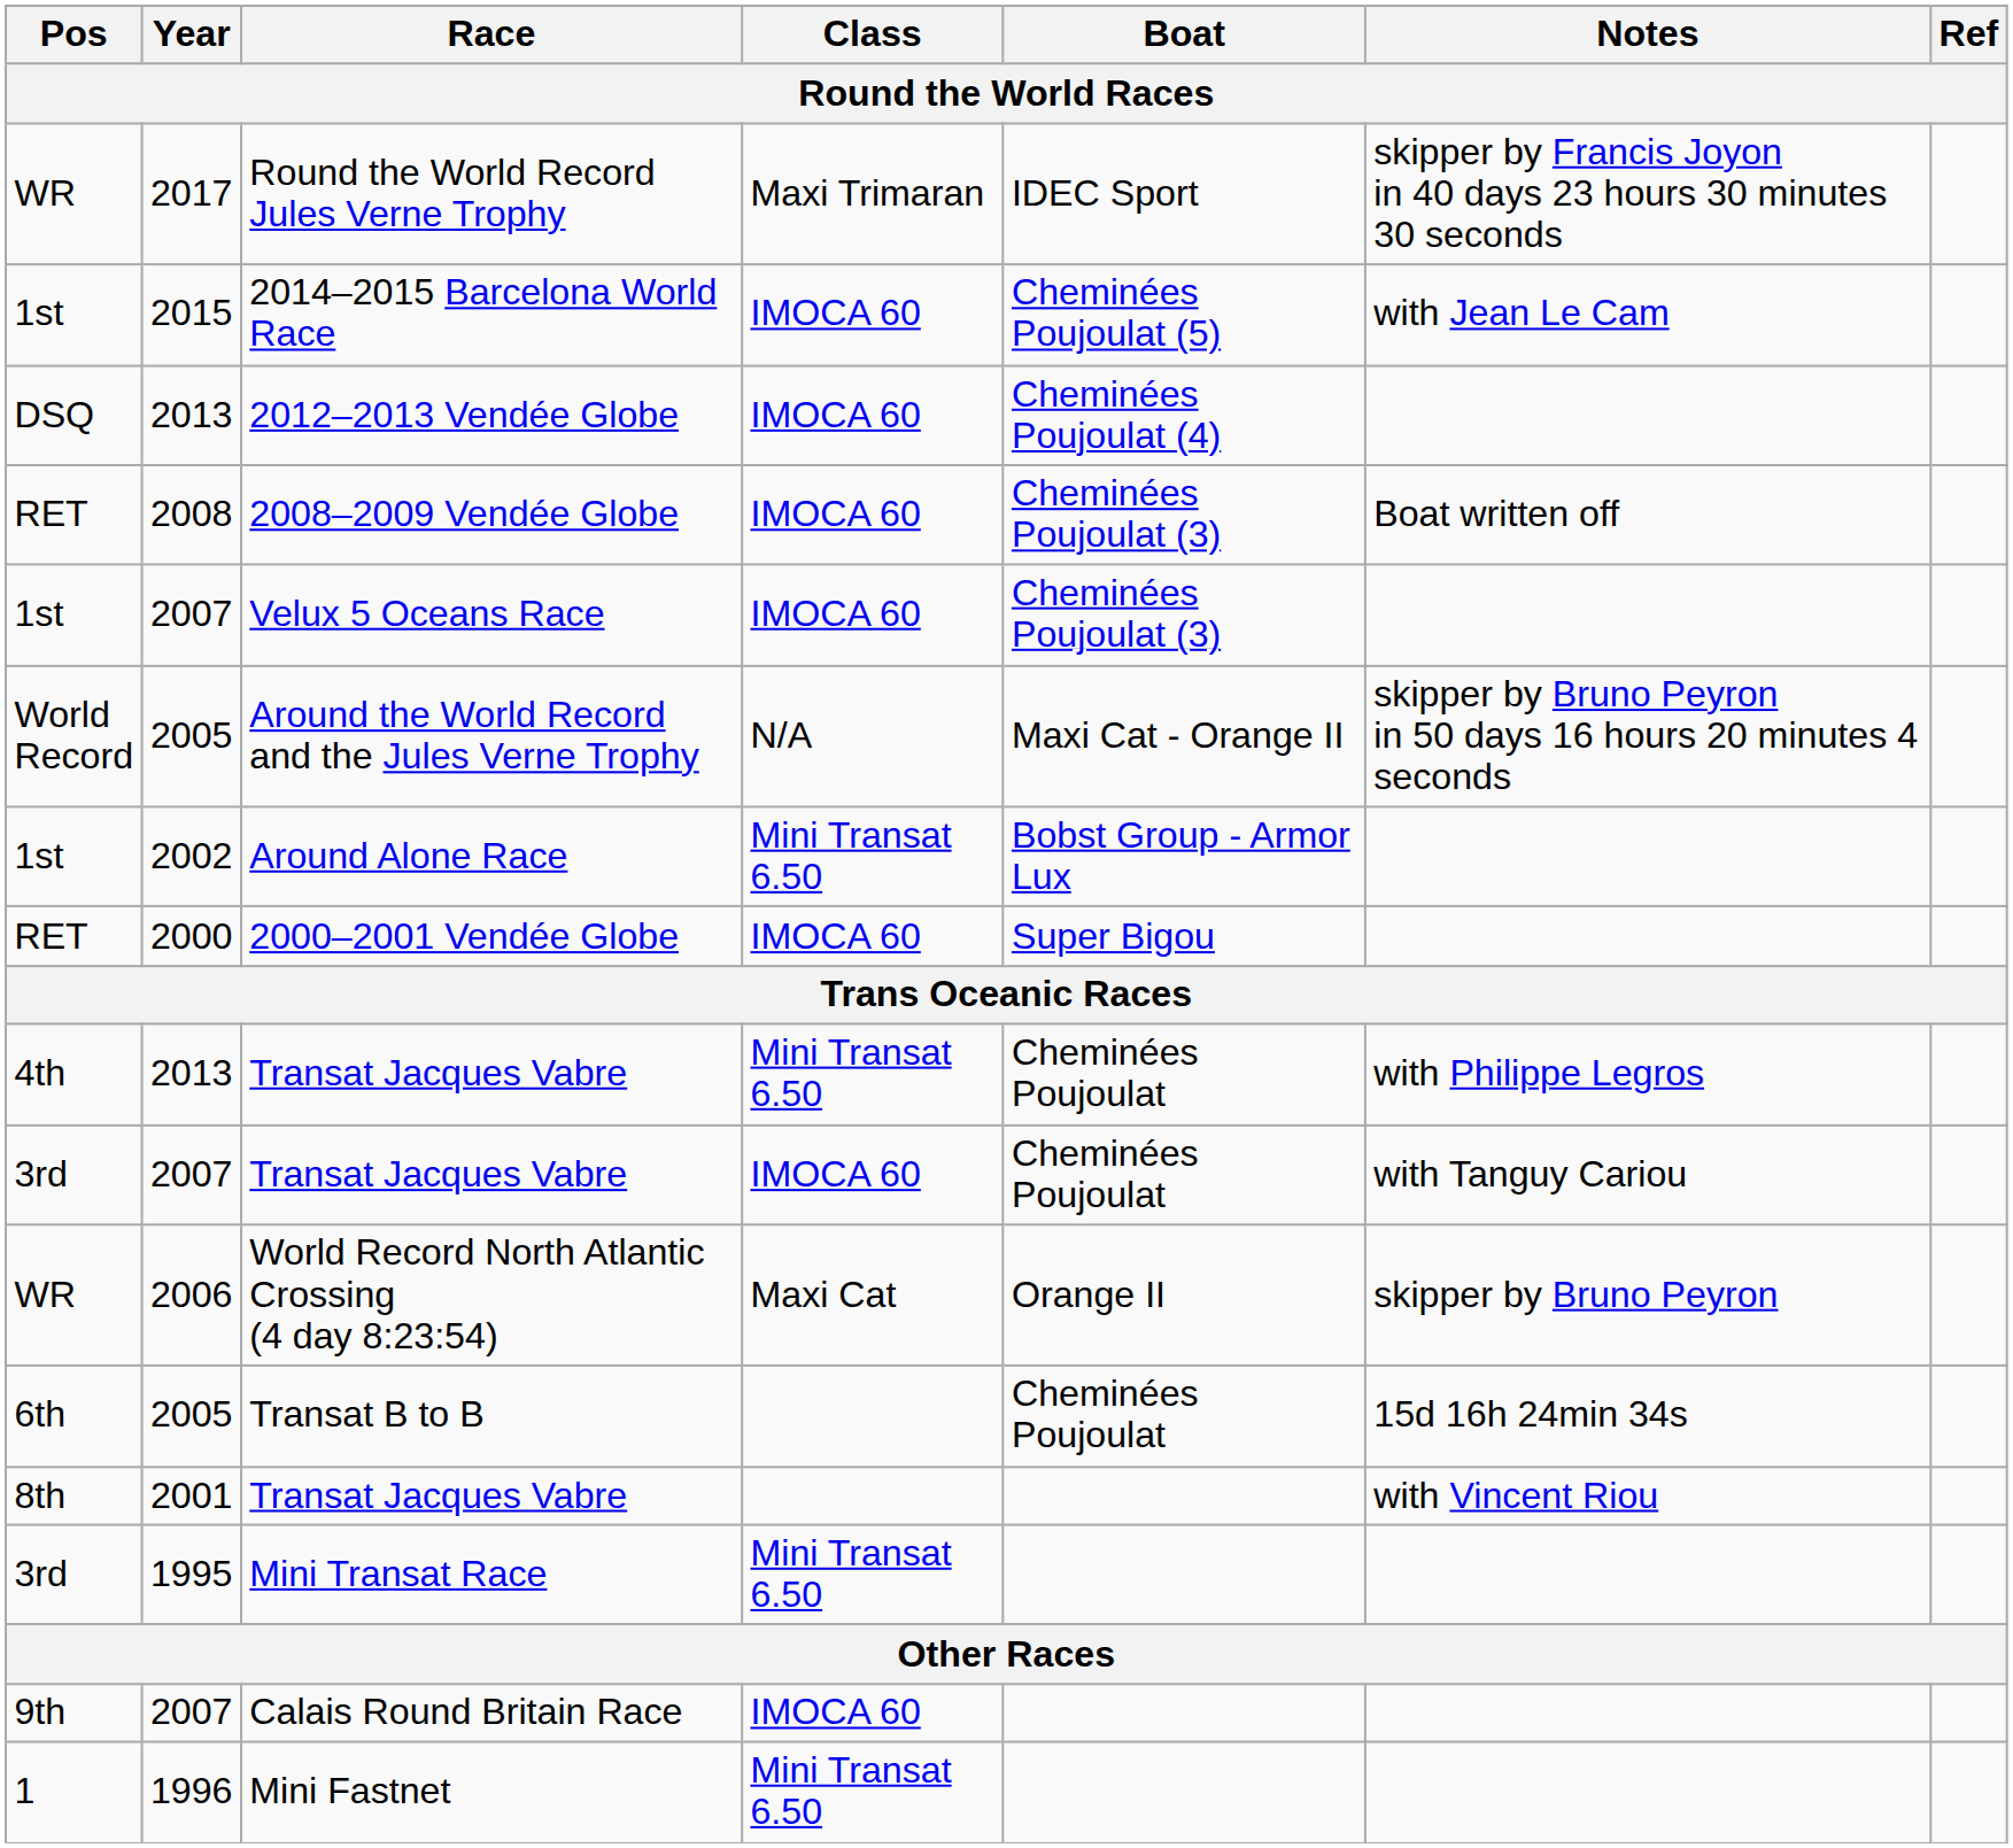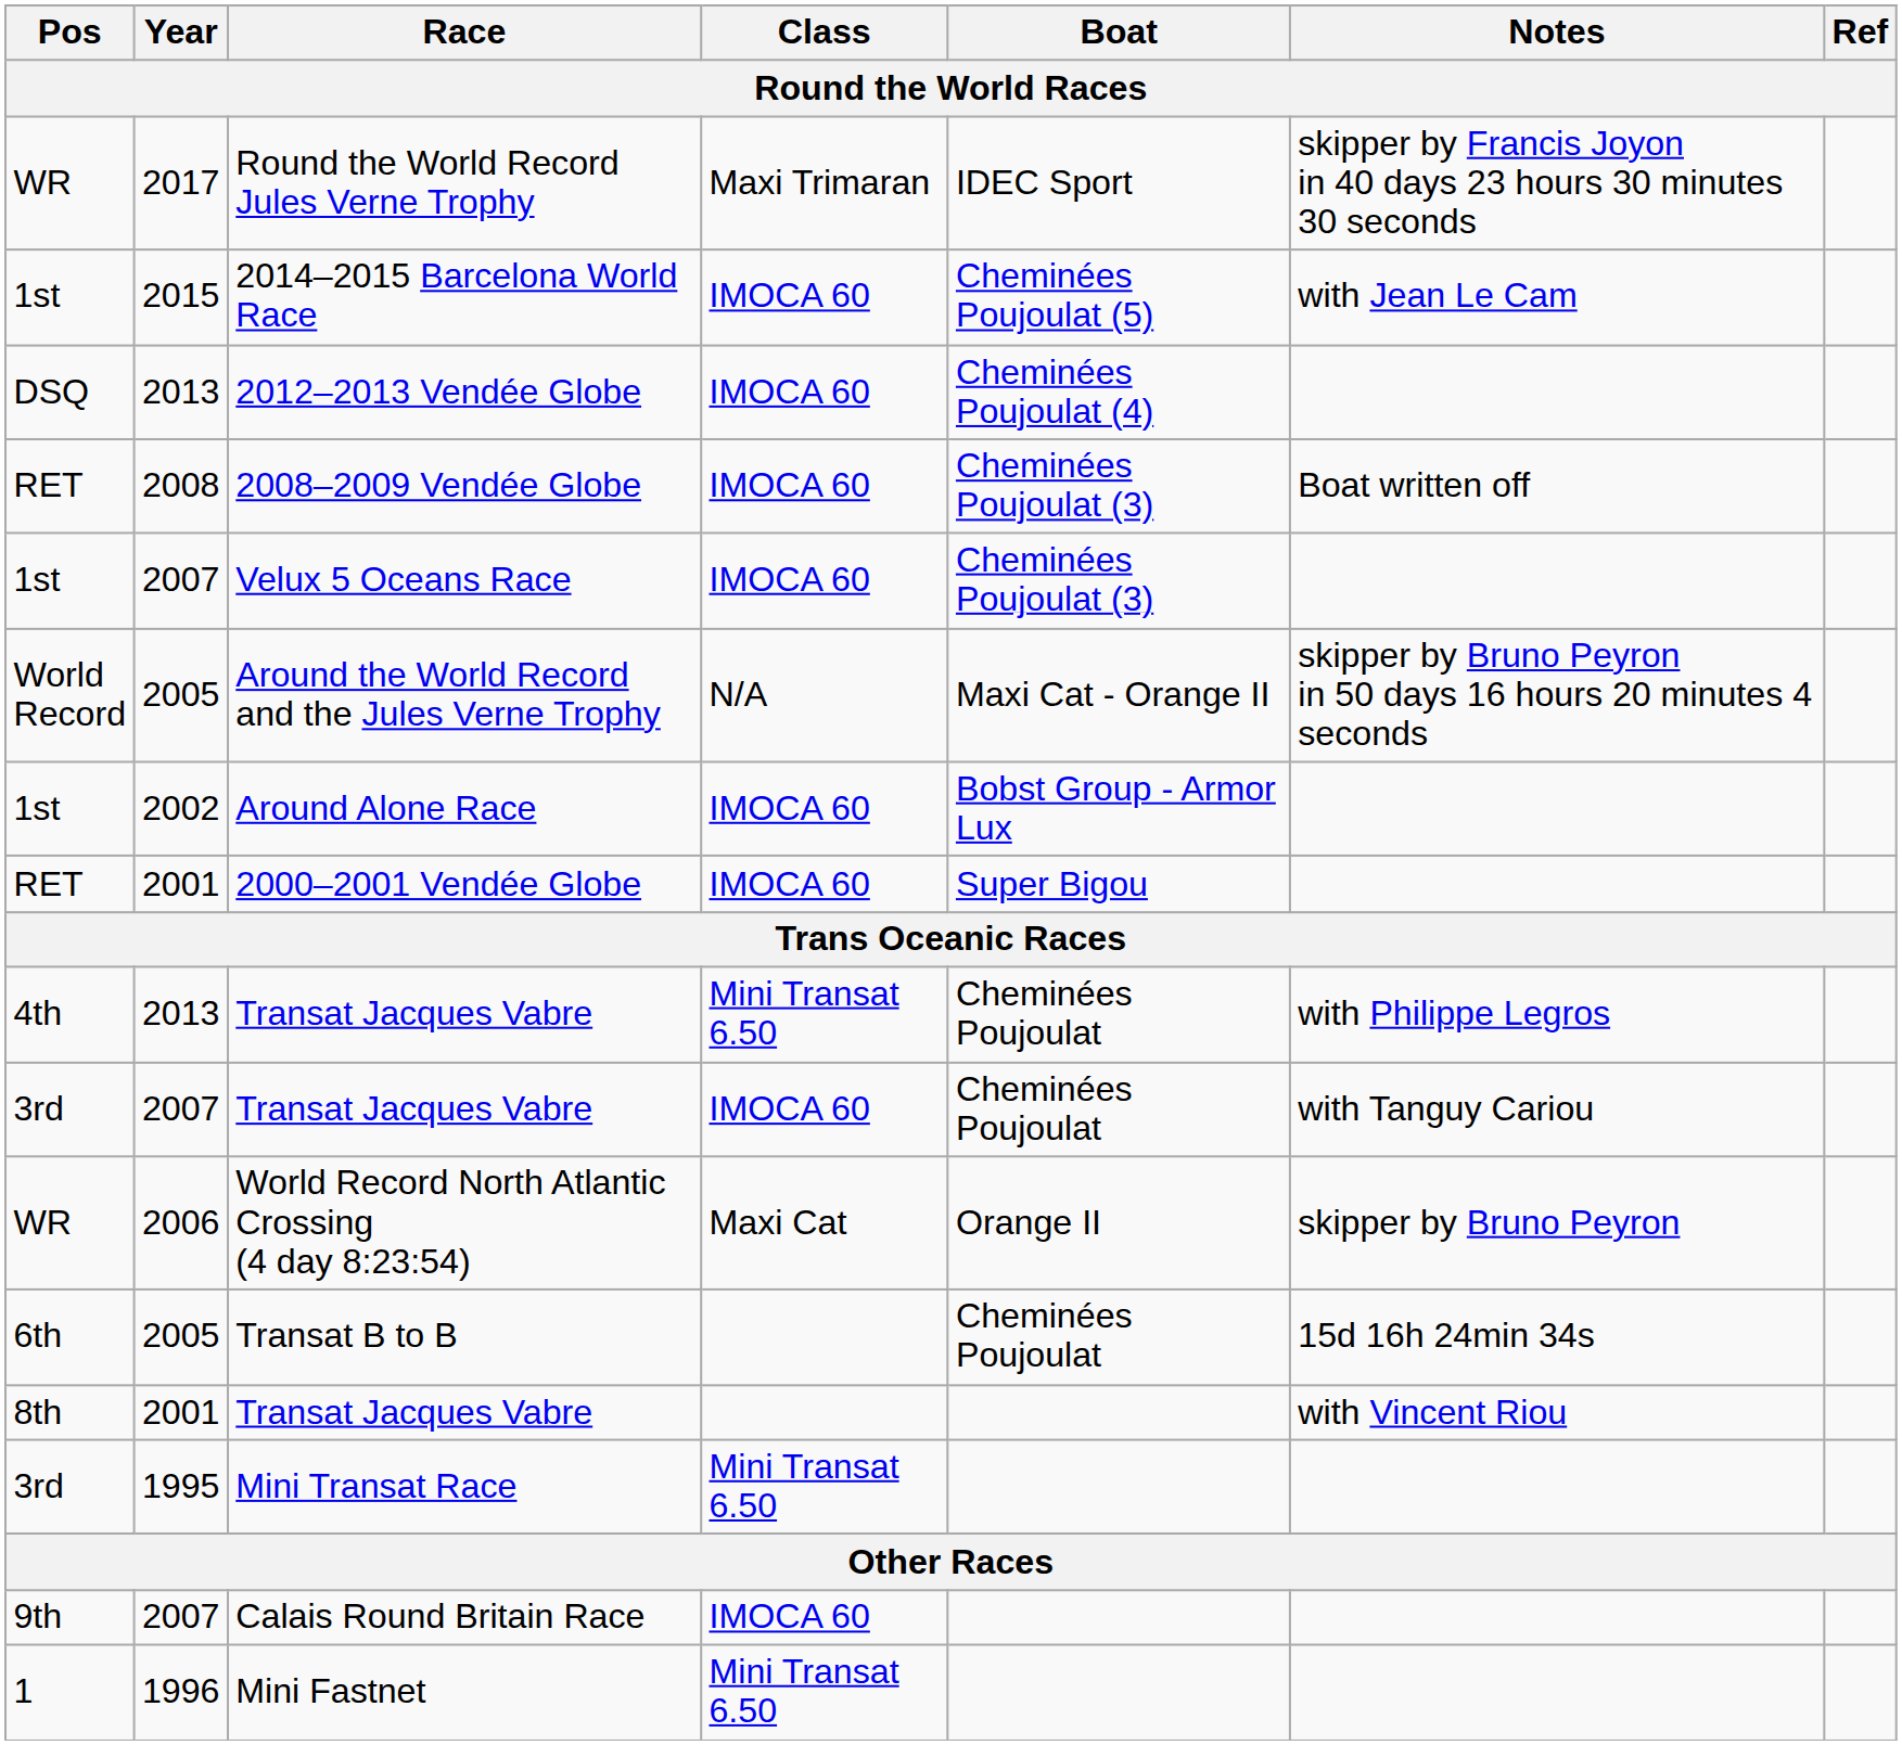Around Alone Race | Class: Mini Transat 6.50 -> IMOCA 60
2000–2001 Vendée Globe | Year: 2000 -> 2001
